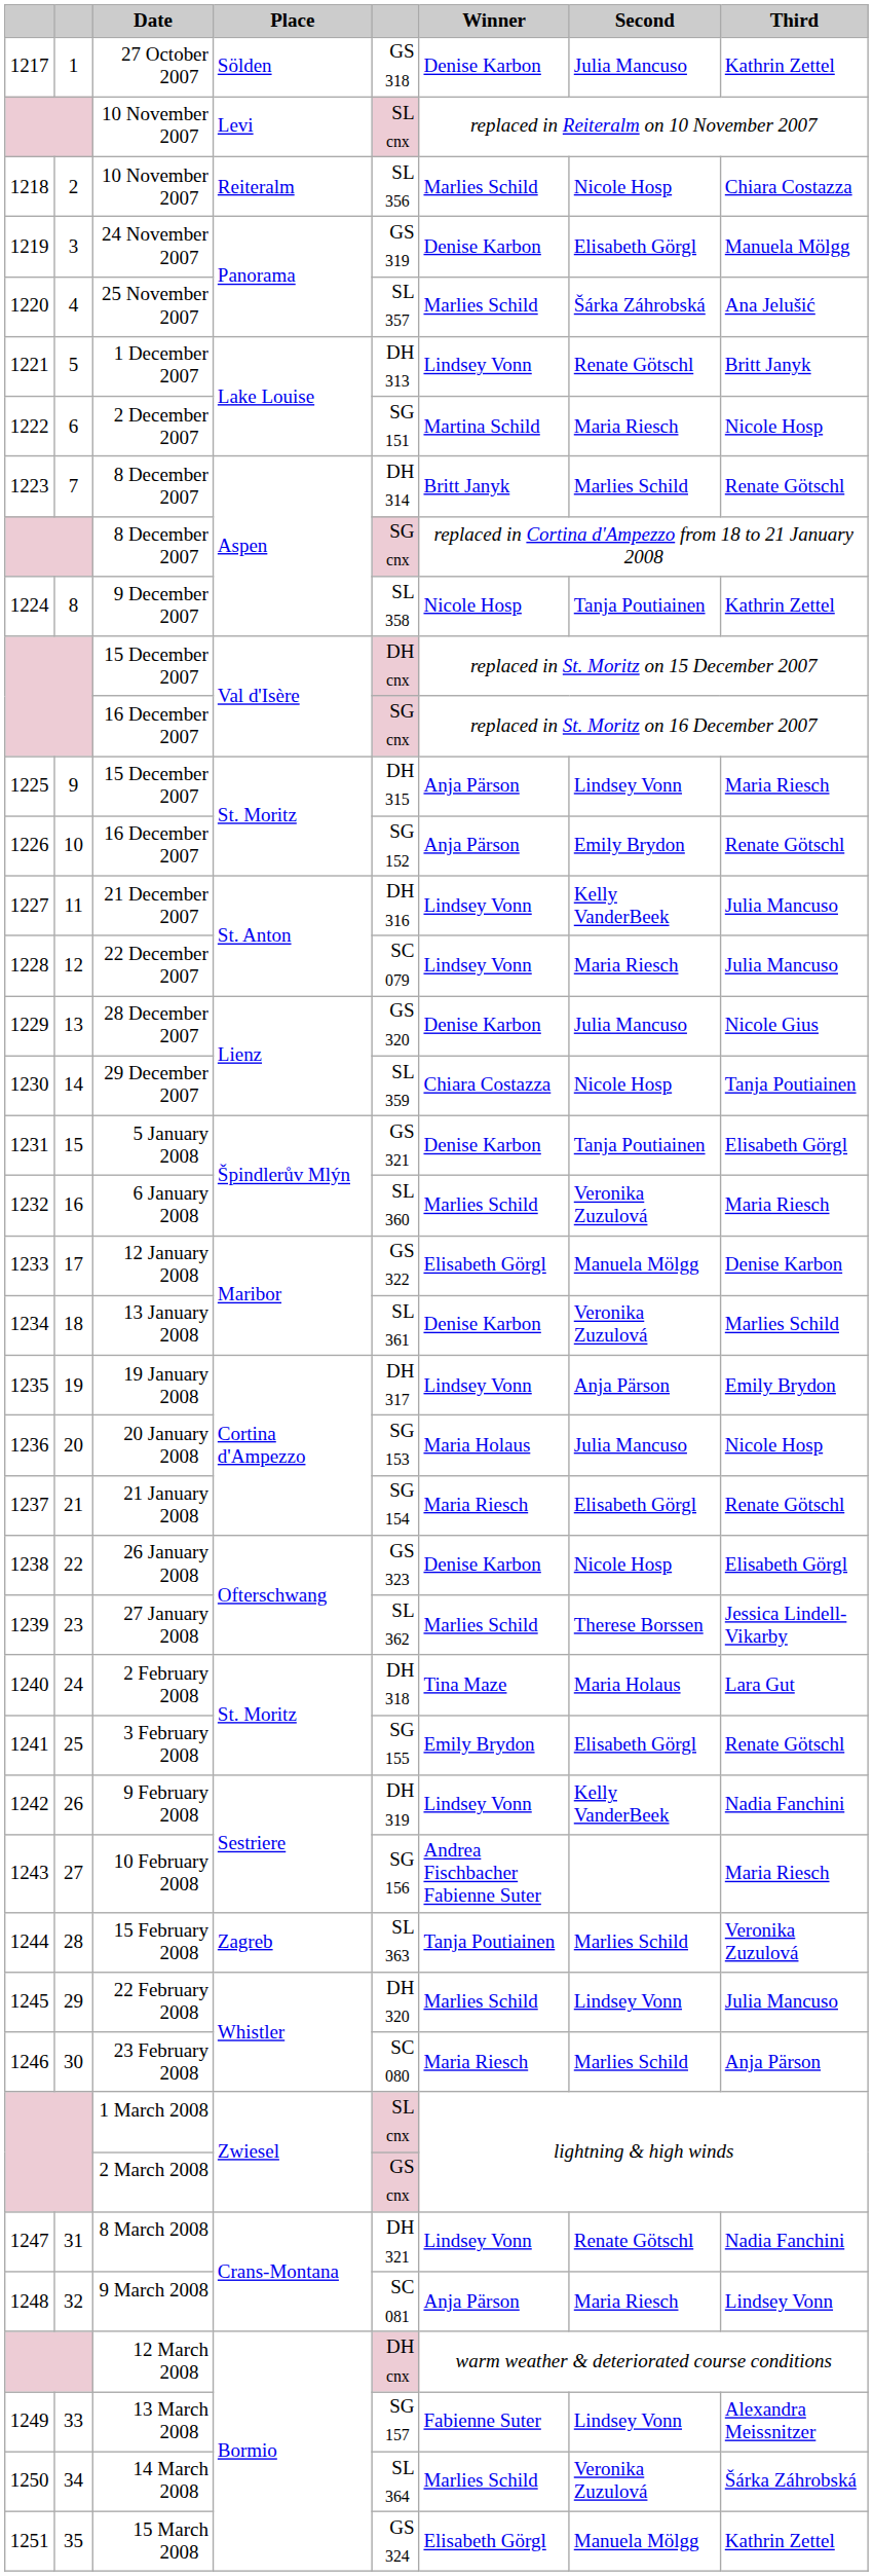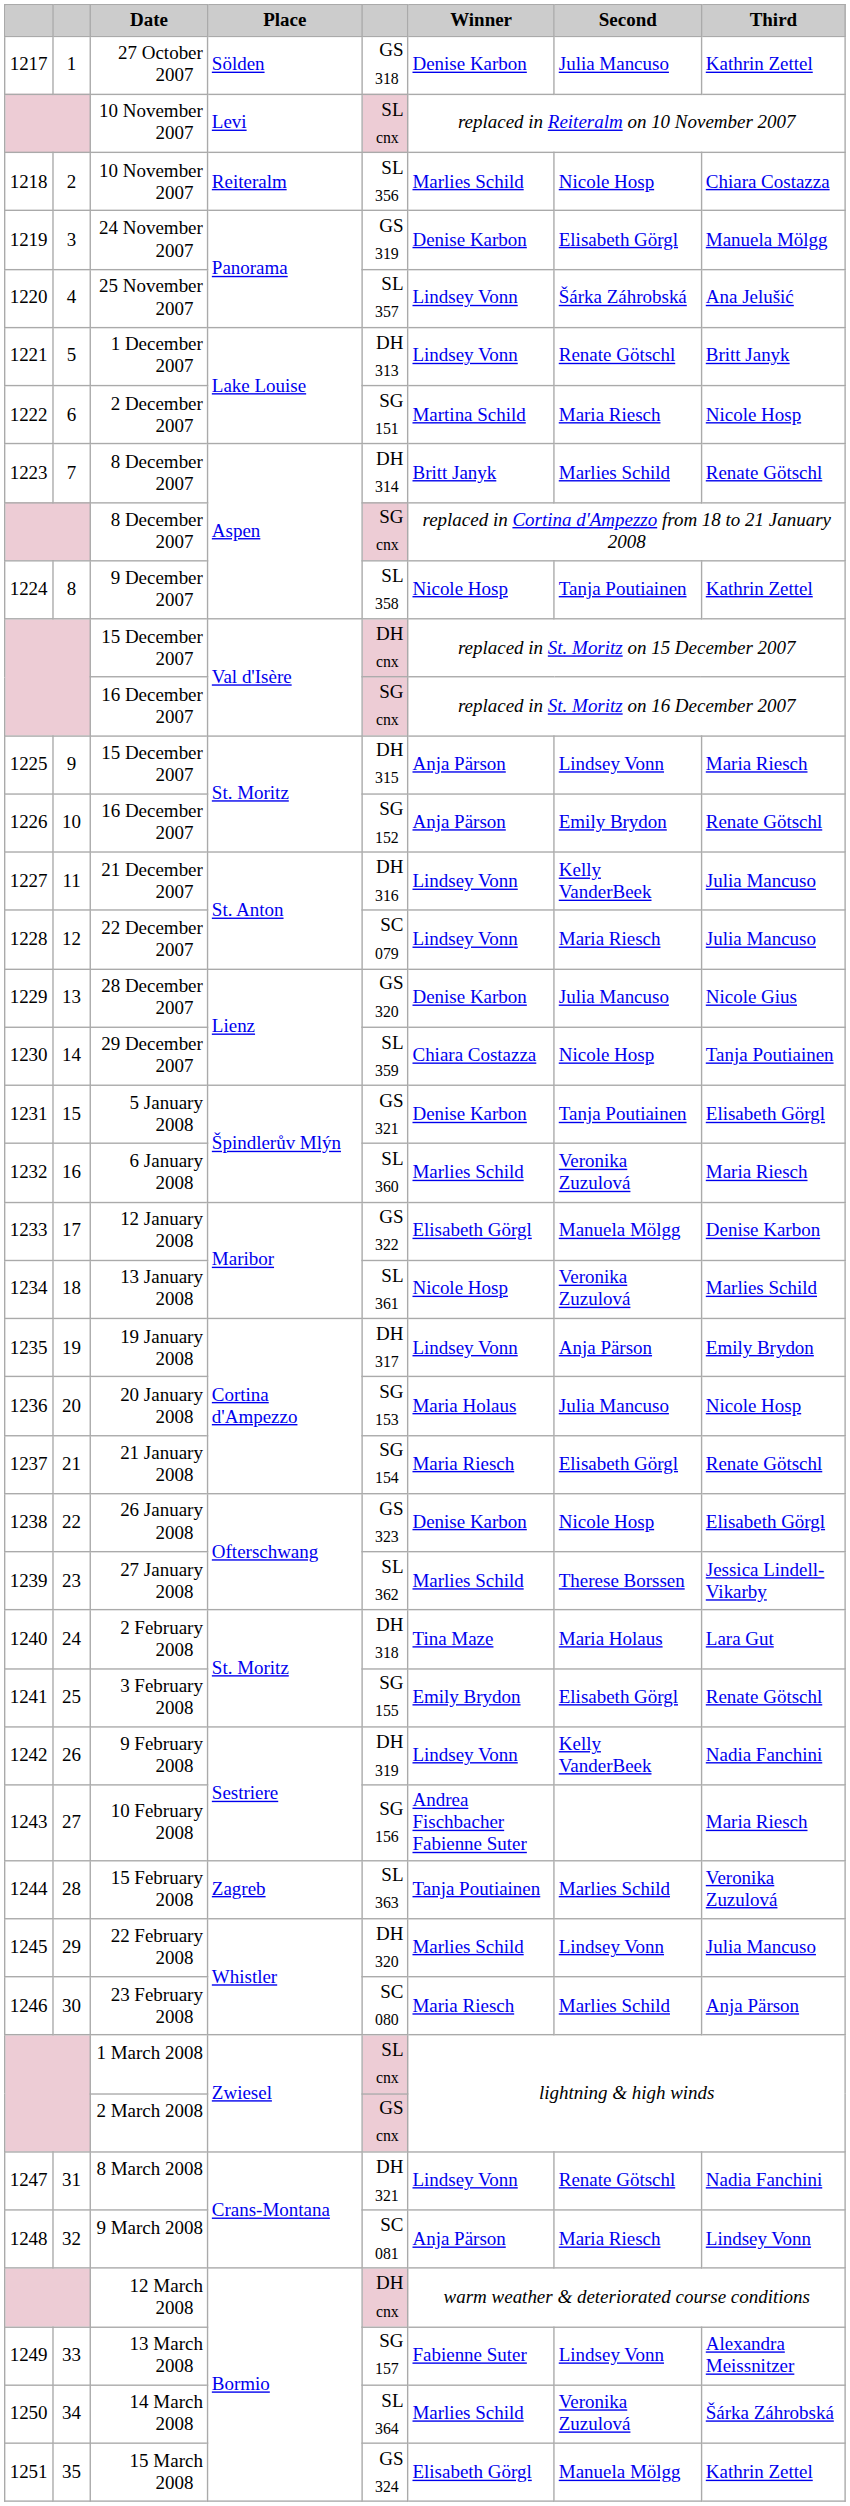25 November 2007 | Winner: Marlies Schild -> Lindsey Vonn
13 January 2008 | Winner: Denise Karbon -> Nicole Hosp
